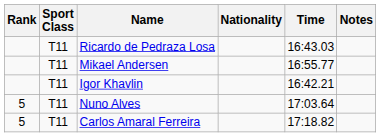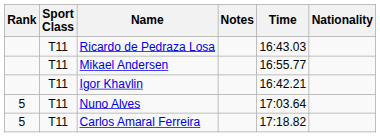columns swapped: Nationality <-> Notes
